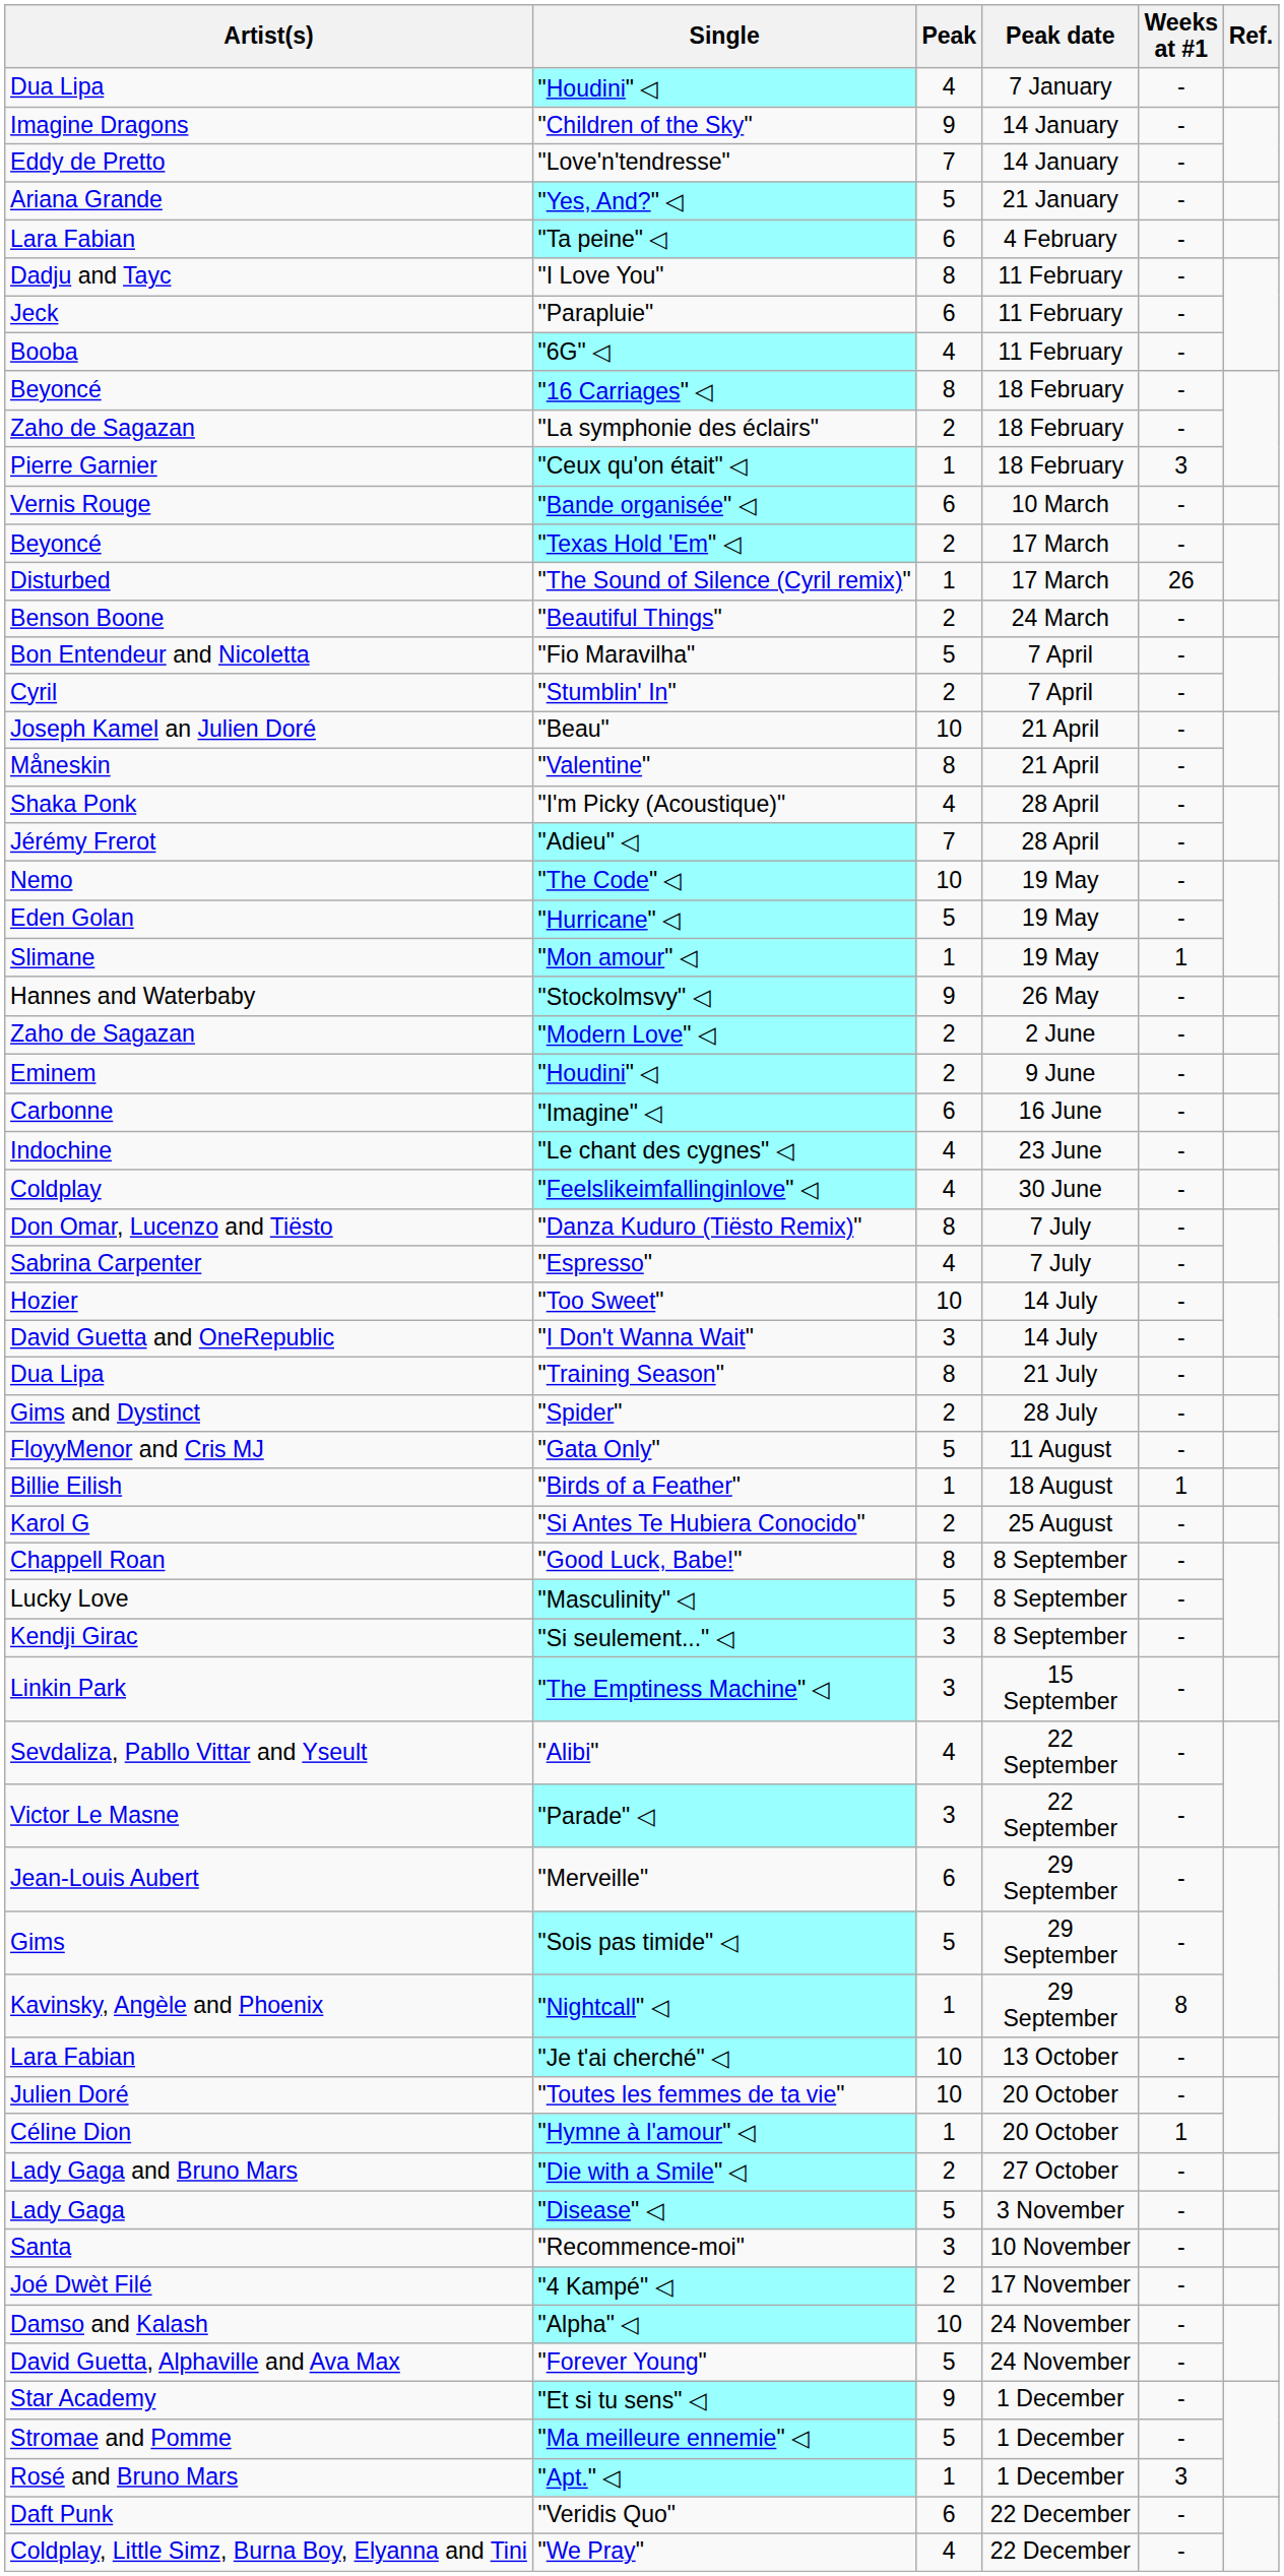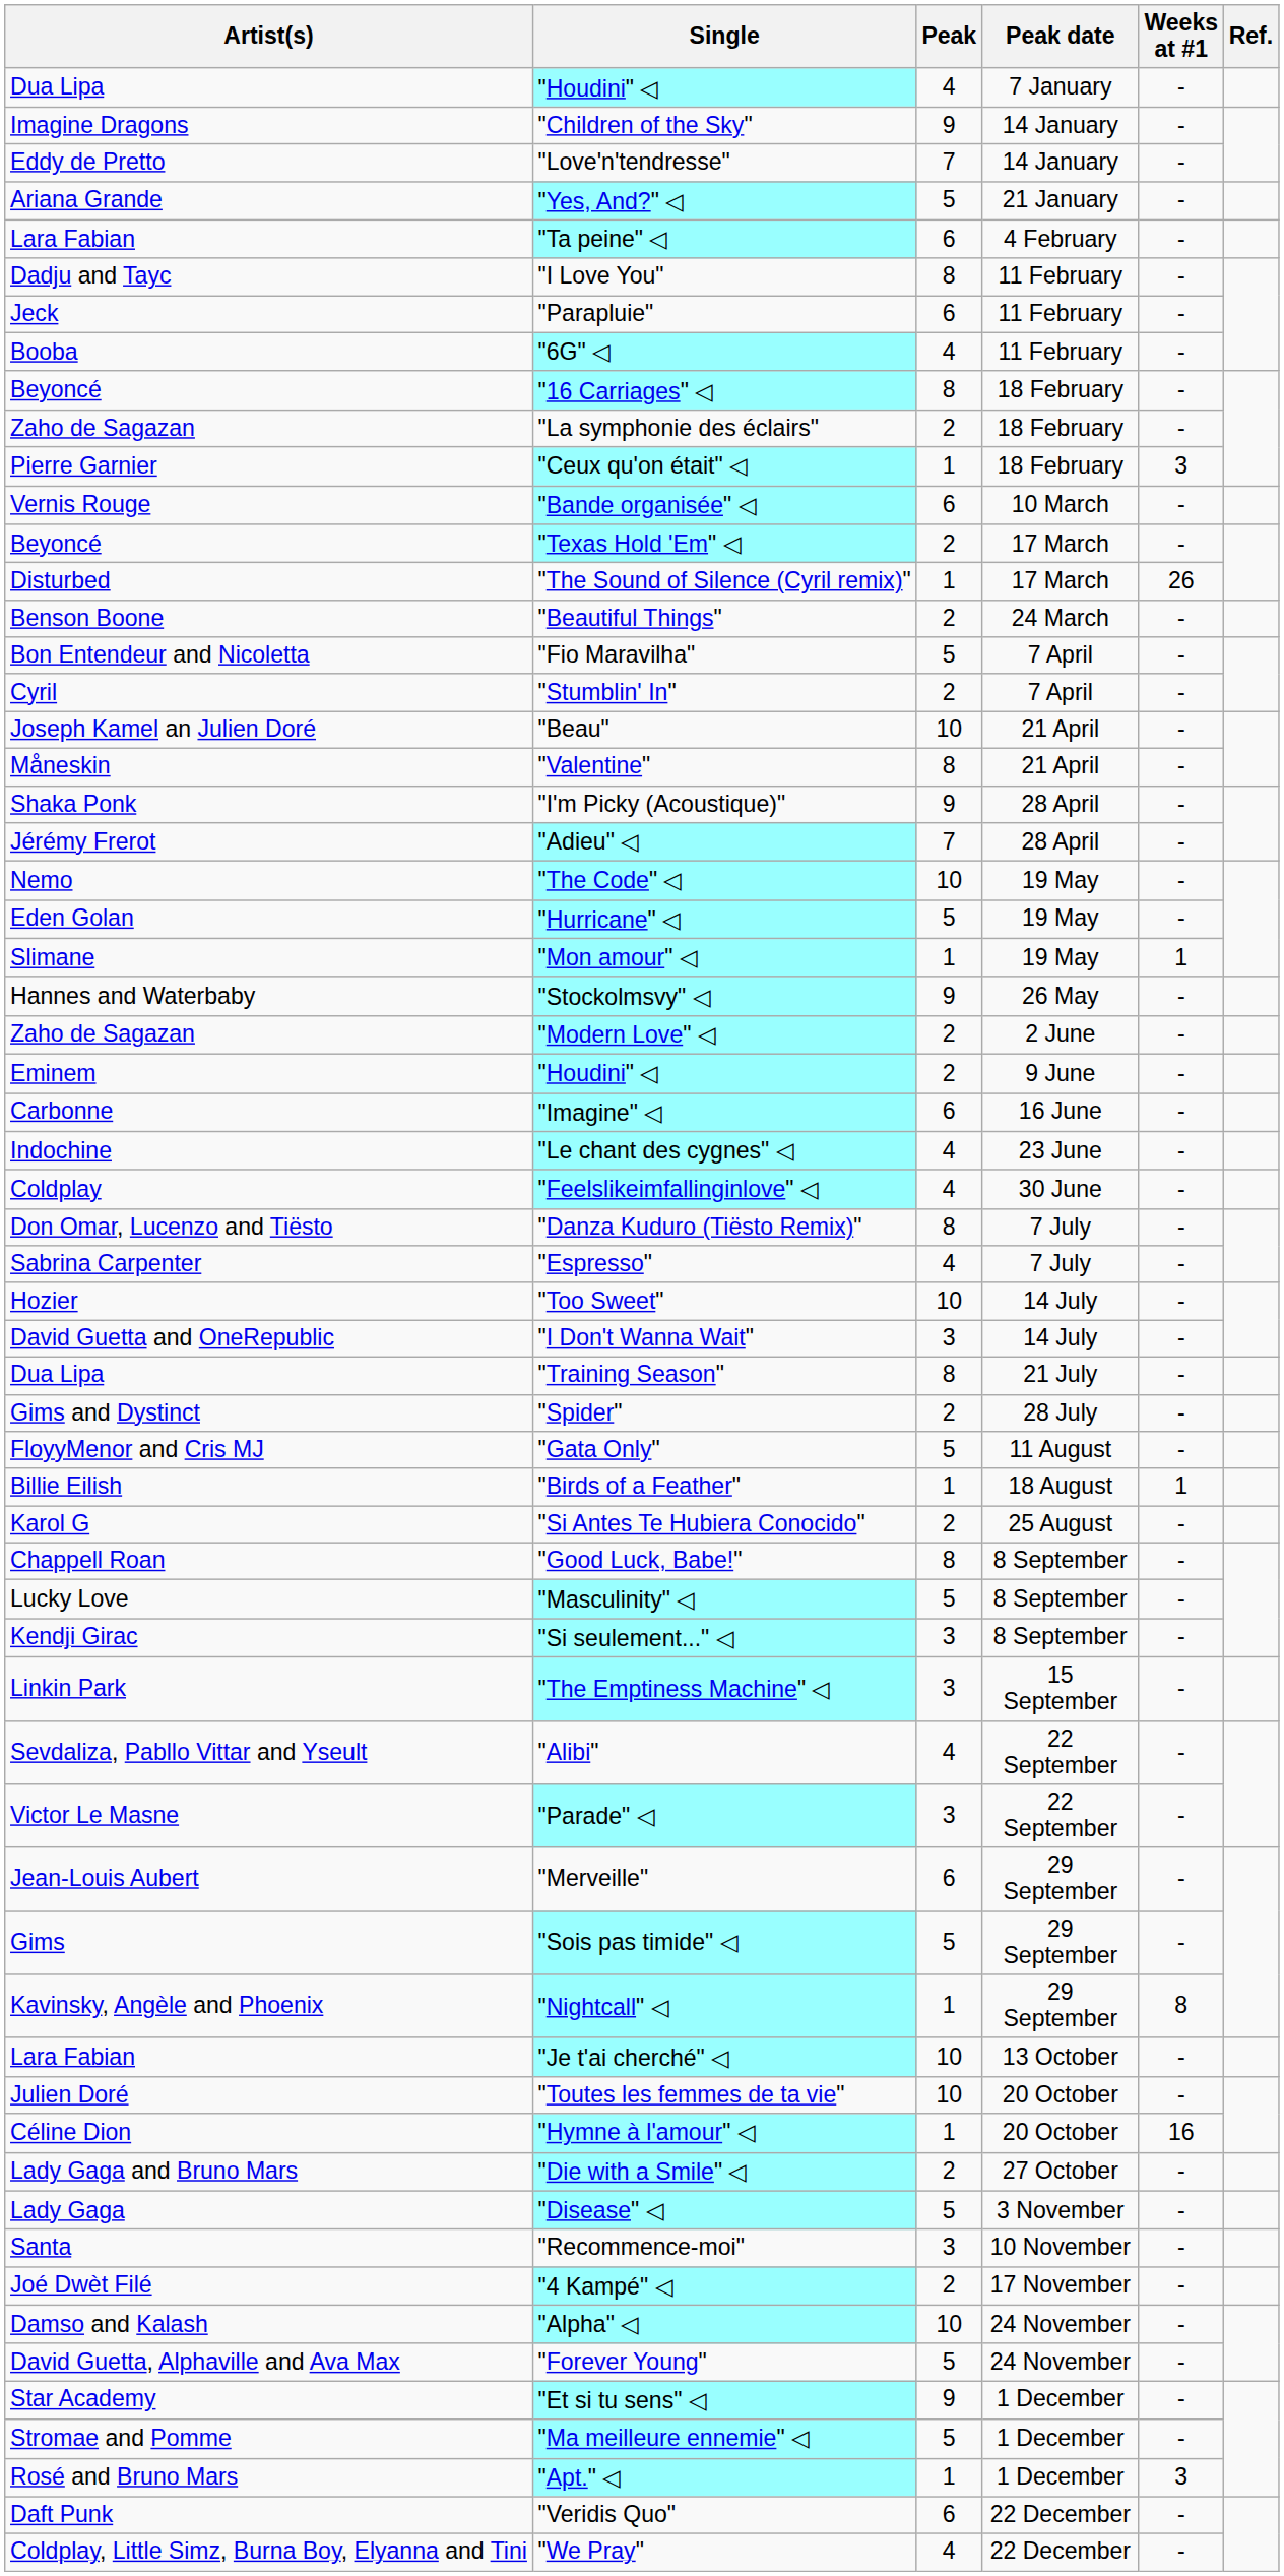"I'm Picky (Acoustique)" | Peak: 4 -> 9
"Hymne à l'amour" ◁ | Weeks at #1: 1 -> 16
